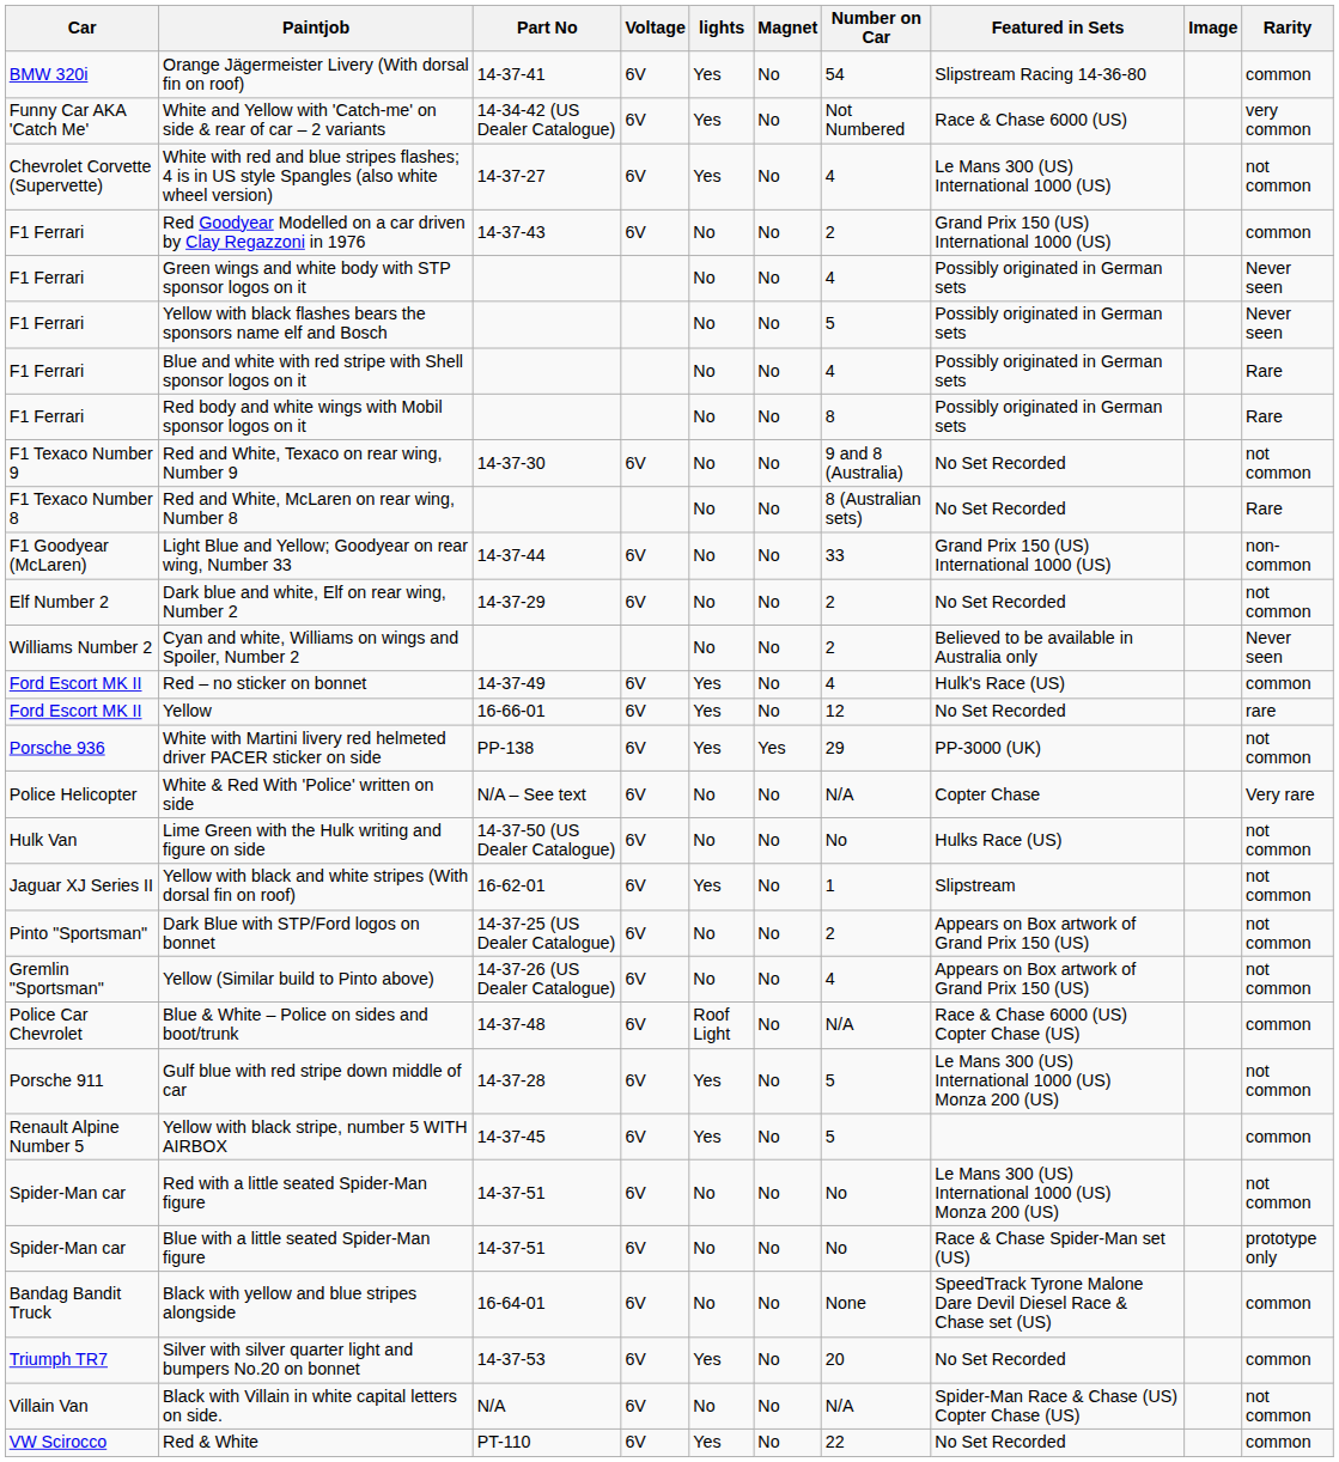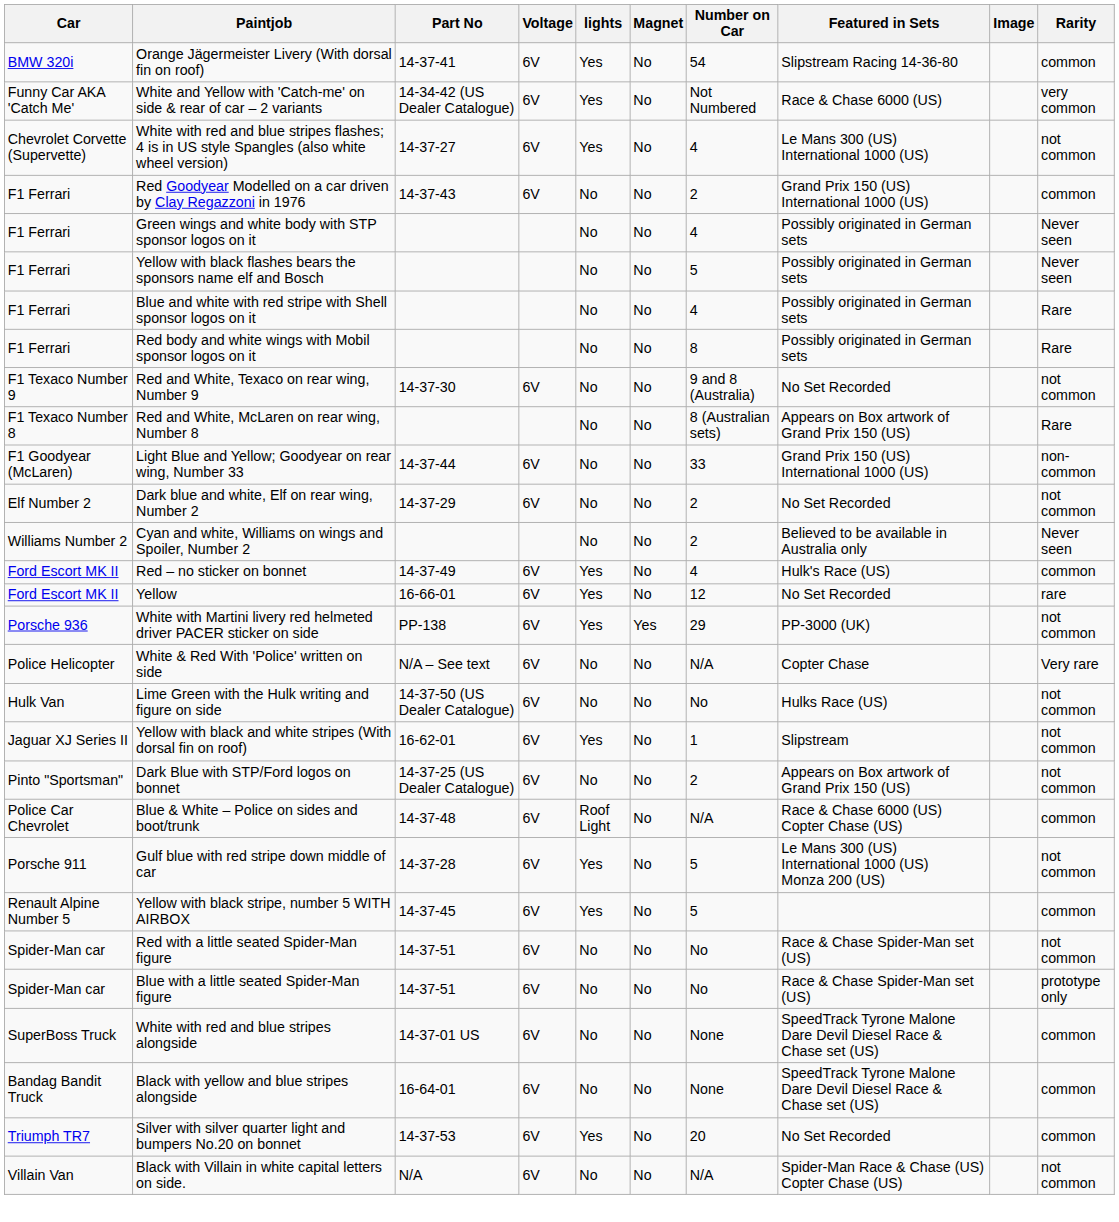Red and White, McLaren on rear wing, Number 8 | Featured in Sets: No Set Recorded -> Appears on Box artwork of Grand Prix 150 (US)
- row: Gremlin "Sportsman" | Yellow (Similar build to Pinto above) | 14-37-26 (US Dealer Catalogue) | 6V | No | No | 4 | Appears on Box artwork of Grand Prix 150 (US) | not common
Red with a little seated Spider-Man figure | Featured in Sets: Le Mans 300 (US) International 1000 (US) Monza 200 (US) -> Race & Chase Spider-Man set (US)
+ row: SuperBoss Truck | White with red and blue stripes alongside | 14-37-01 US | 6V | No | No | None | SpeedTrack Tyrone Malone Dare Devil Diesel Race & Chase set (US) | common
- row: VW Scirocco | Red & White | PT-110 | 6V | Yes | No | 22 | No Set Recorded | common
